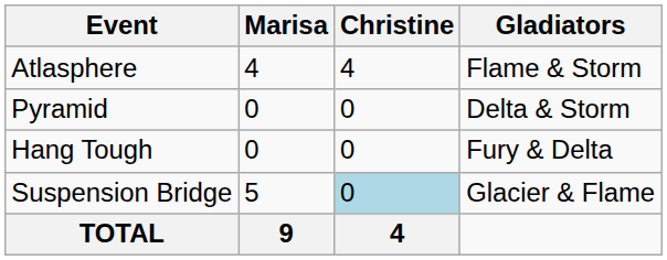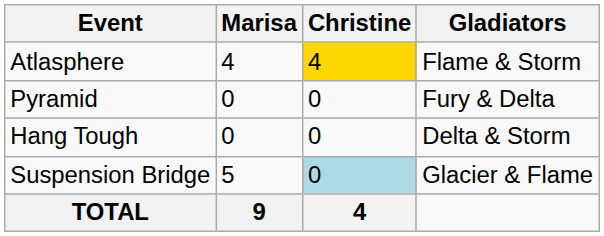Atlasphere | Christine: no background -> gold background
Pyramid | Gladiators: Delta & Storm -> Fury & Delta
Hang Tough | Gladiators: Fury & Delta -> Delta & Storm
